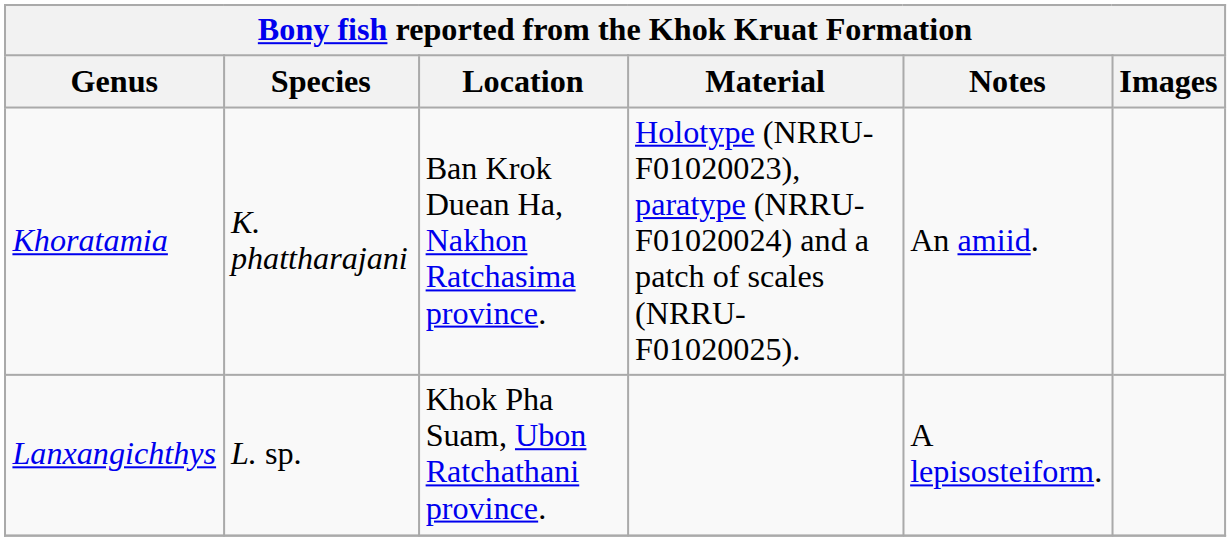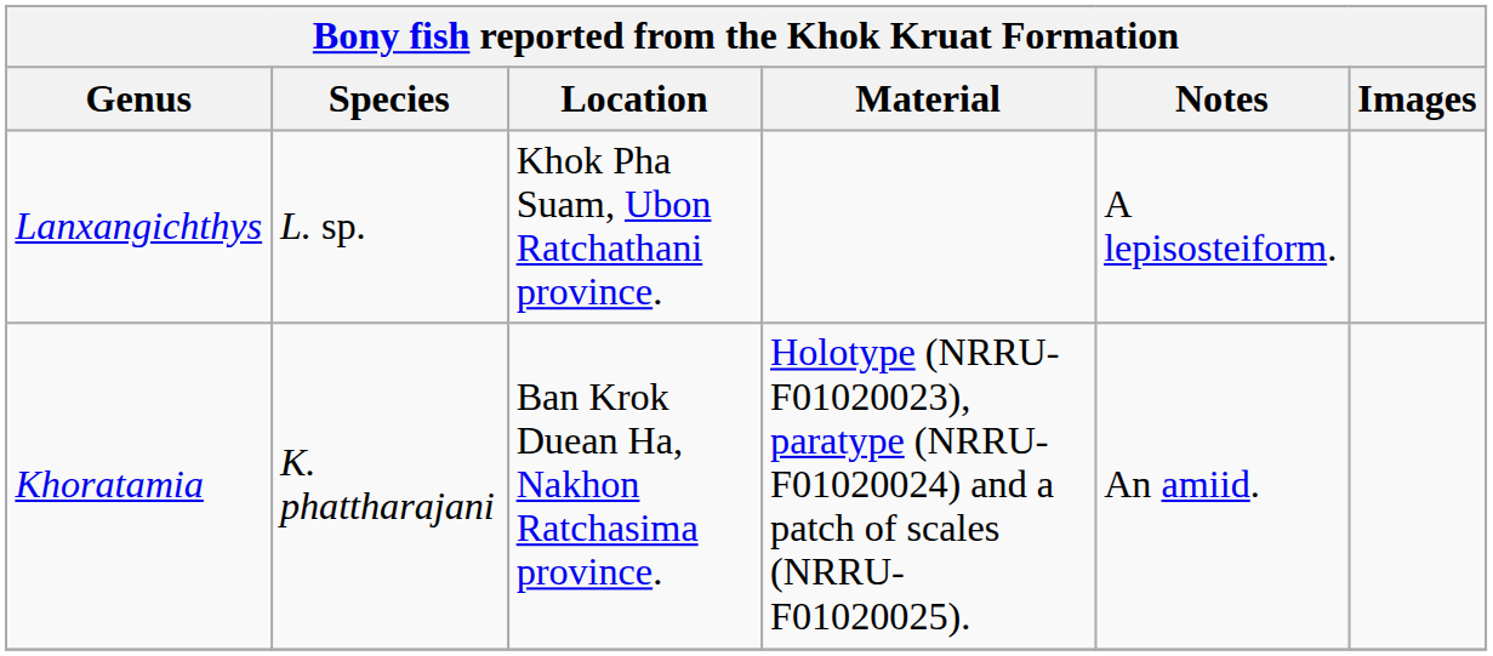rows swapped: Khoratamia <-> Lanxangichthys
